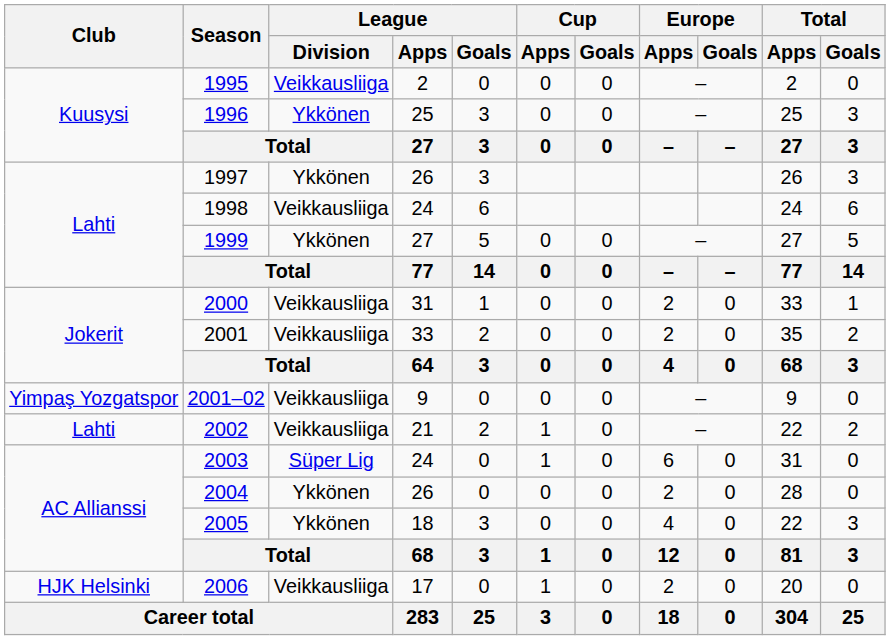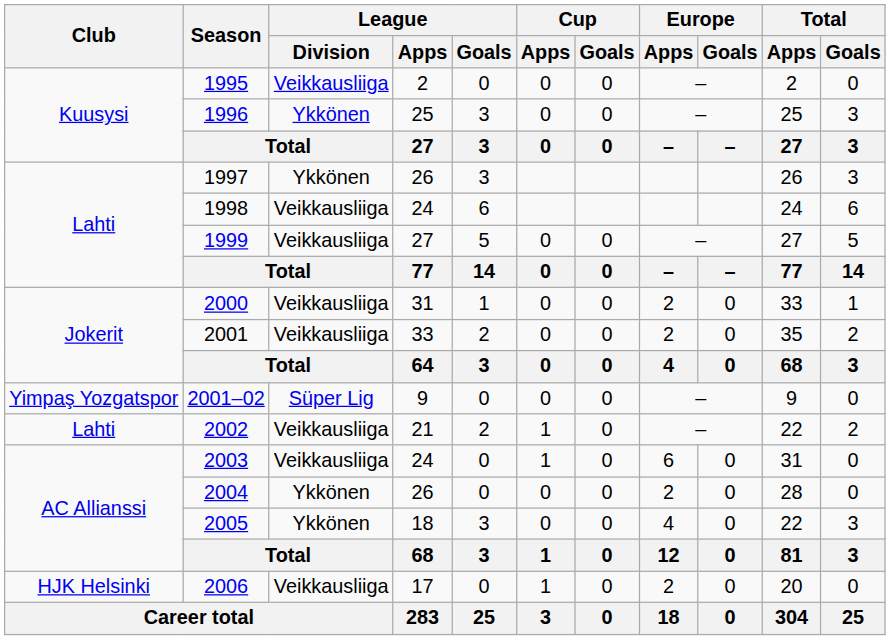1999 | League / Division: Ykkönen -> Veikkausliiga
2001–02 | League / Division: Veikkausliiga -> Süper Lig
2003 | League / Division: Süper Lig -> Veikkausliiga
